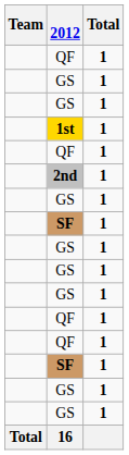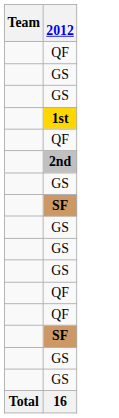- column: Total | 1 | 1 | 1 | 1 | 1 | 1 | 1 | 1 | 1 | 1 | 1 | 1 | 1 | 1 | 1 | 1
